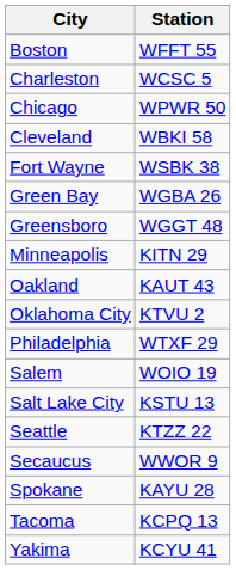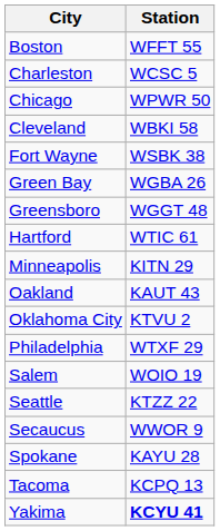+ row: Hartford | WTIC 61
- row: Salt Lake City | KSTU 13
Yakima | Station: normal -> bold
